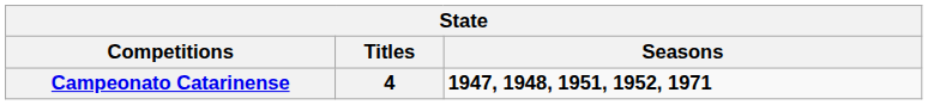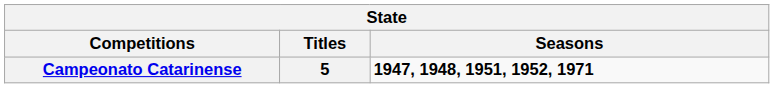Campeonato Catarinense | Titles: 4 -> 5
